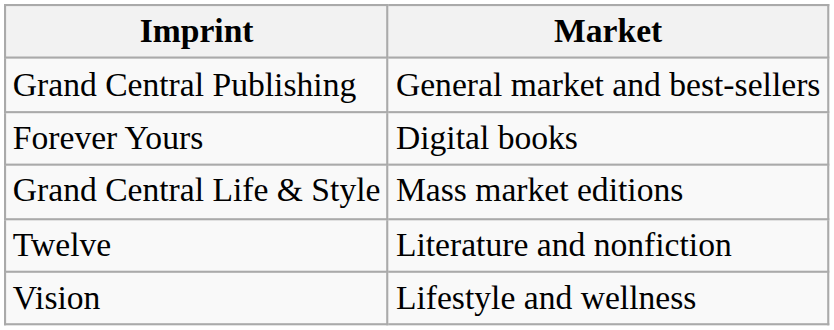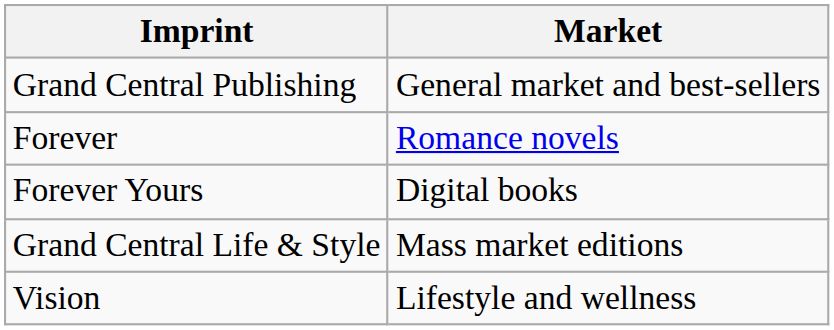+ row: Forever | Romance novels
- row: Twelve | Literature and nonfiction
